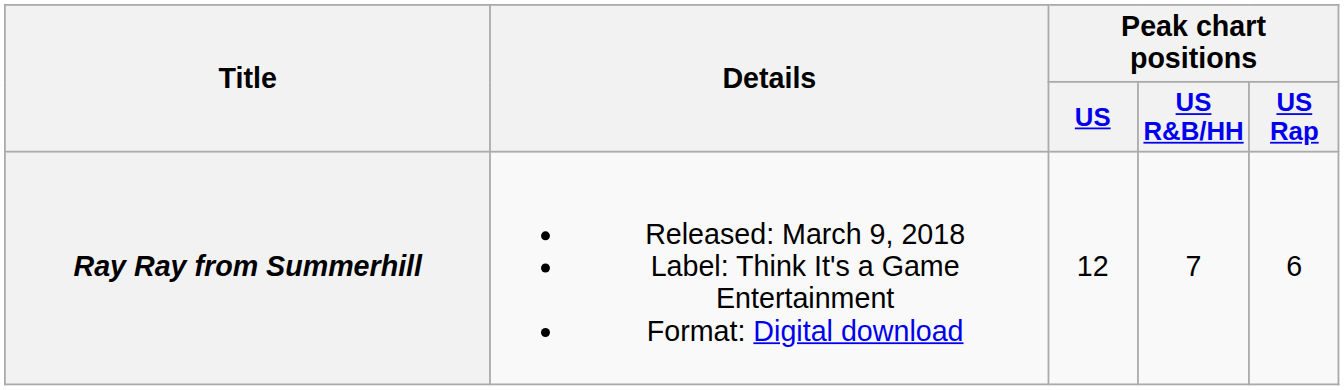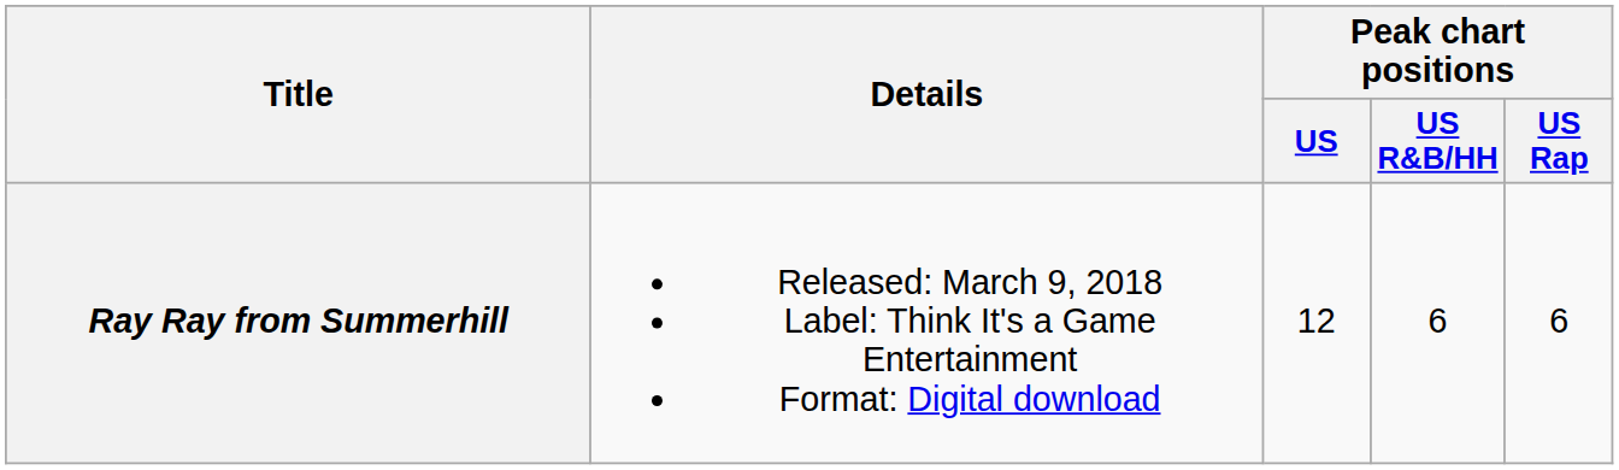Ray Ray from Summerhill | Peak chart positions / US R&B/HH: 7 -> 6
